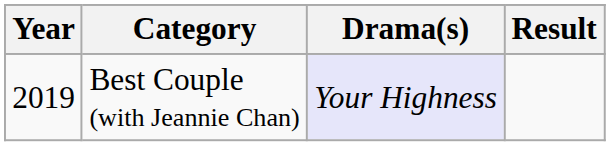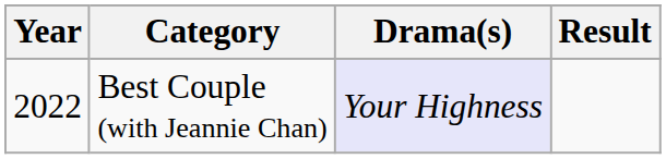Best Couple (with Jeannie Chan) | Year: 2019 -> 2022
